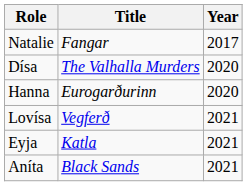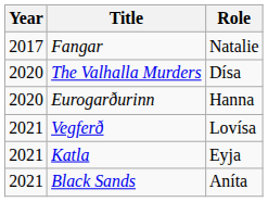columns swapped: Year <-> Role
